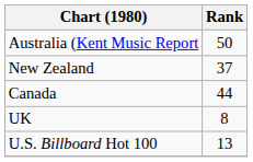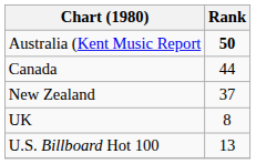Australia (Kent Music Report | Rank: normal -> bold
rows swapped: Canada <-> New Zealand
